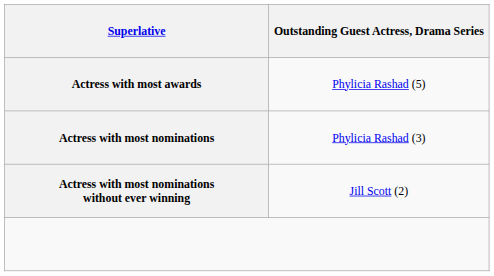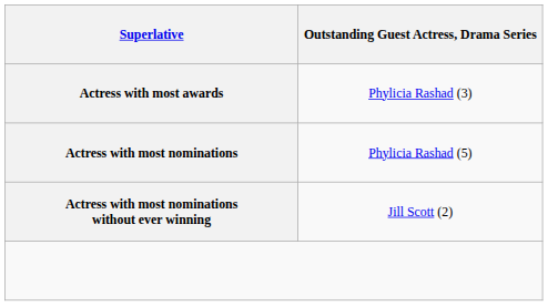Actress with most awards | column 2: Phylicia Rashad (5) -> Phylicia Rashad (3)
Actress with most nominations | column 2: Phylicia Rashad (3) -> Phylicia Rashad (5)
